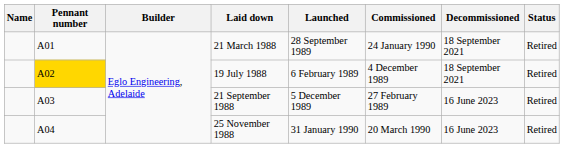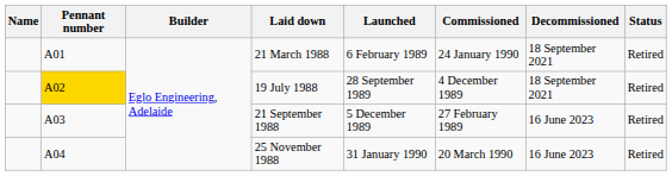21 March 1988 | Launched: 28 September 1989 -> 6 February 1989
19 July 1988 | Launched: 6 February 1989 -> 28 September 1989
